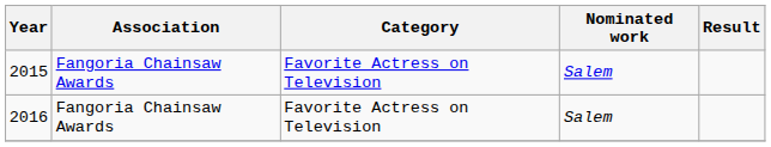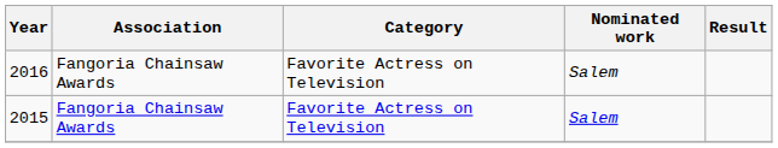rows swapped: 2015 <-> 2016
